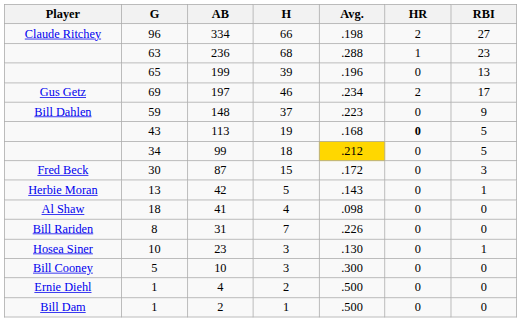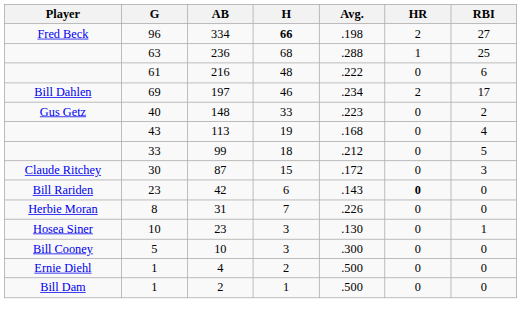334 | Player: Claude Ritchey -> Fred Beck
334 | H: normal -> bold
236 | RBI: 23 -> 25
+ row: 61 | 216 | 48 | .222 | 0 | 6
- row: 65 | 199 | 39 | .196 | 0 | 13
197 | Player: Gus Getz -> Bill Dahlen
148 | Player: Bill Dahlen -> Gus Getz
148 | G: 59 -> 40
148 | H: 37 -> 33
148 | RBI: 9 -> 2
113 | HR: bold -> normal
113 | RBI: 5 -> 4
99 | G: 34 -> 33
99 | Avg.: gold background -> no background
87 | Player: Fred Beck -> Claude Ritchey
42 | Player: Herbie Moran -> Bill Rariden
42 | G: 13 -> 23
42 | H: 5 -> 6
42 | HR: normal -> bold
42 | RBI: 1 -> 0
- row: Al Shaw | 18 | 41 | 4 | .098 | 0 | 0
31 | Player: Bill Rariden -> Herbie Moran
